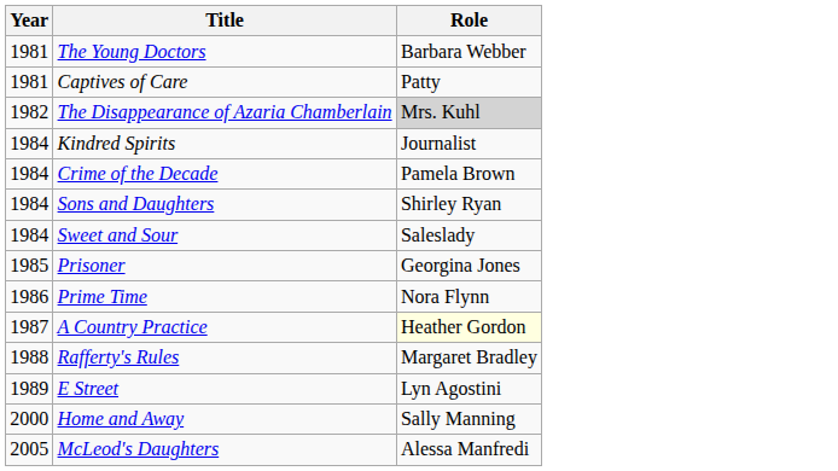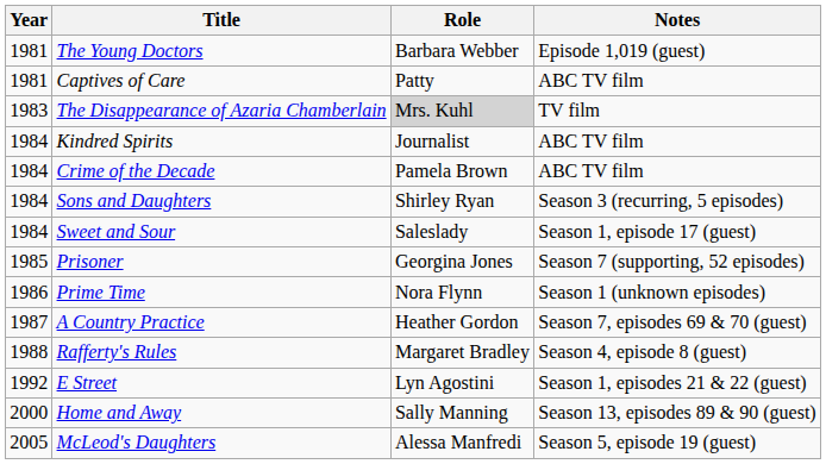+ column: Notes | Episode 1,019 (guest) | ABC TV film | TV film | ABC TV film | ABC TV film | Season 3 (recurring, 5 episodes) | Season 1, episode 17 (guest) | Season 7 (supporting, 52 episodes) | Season 1 (unknown episodes) | Season 7, episodes 69 & 70 (guest) | Season 4, episode 8 (guest) | Season 1, episodes 21 & 22 (guest) | Season 13, episodes 89 & 90 (guest) | Season 5, episode 19 (guest)
The Disappearance of Azaria Chamberlain | Year: 1982 -> 1983
A Country Practice | Role: lightyellow background -> no background
E Street | Year: 1989 -> 1992
